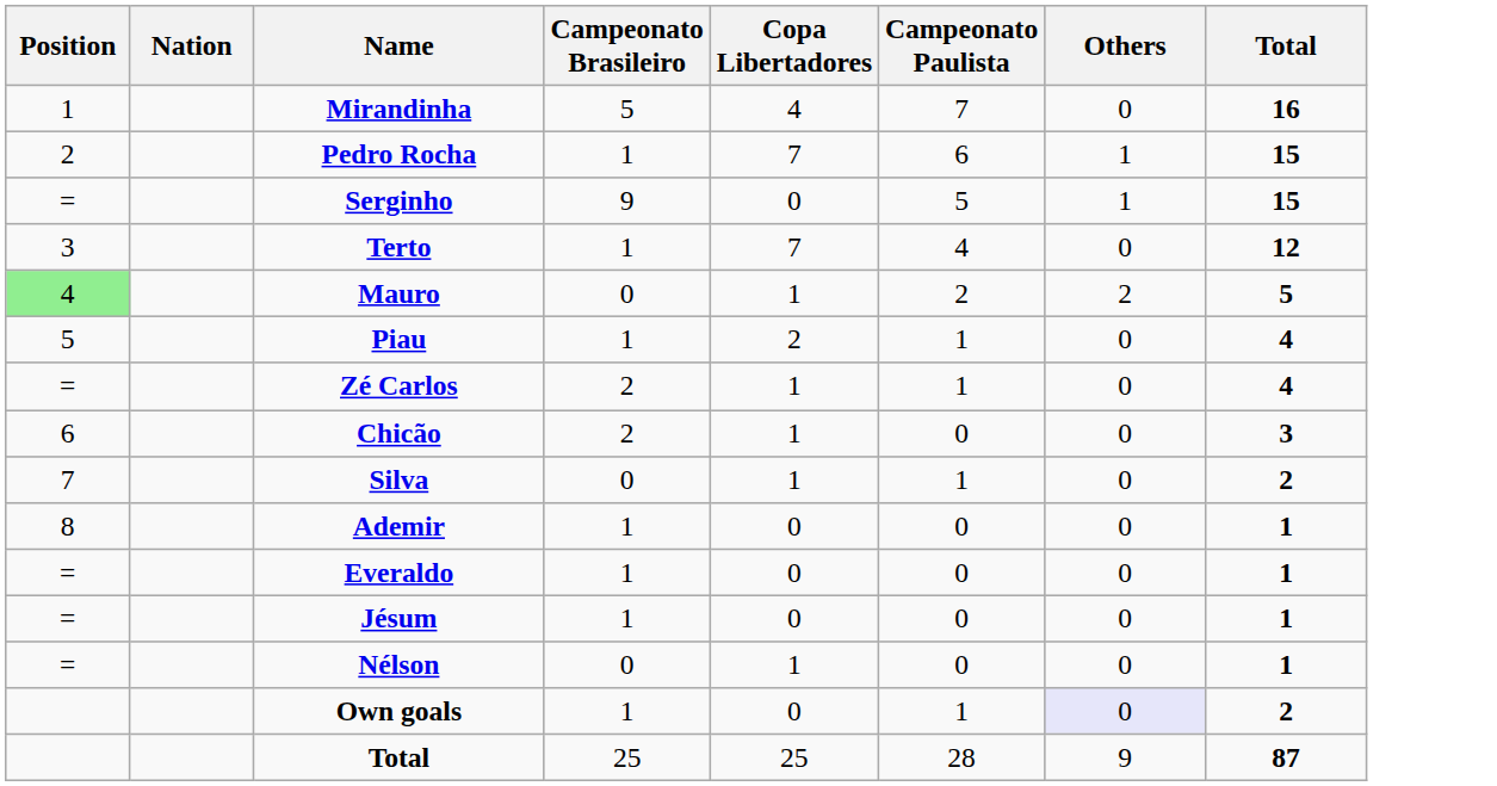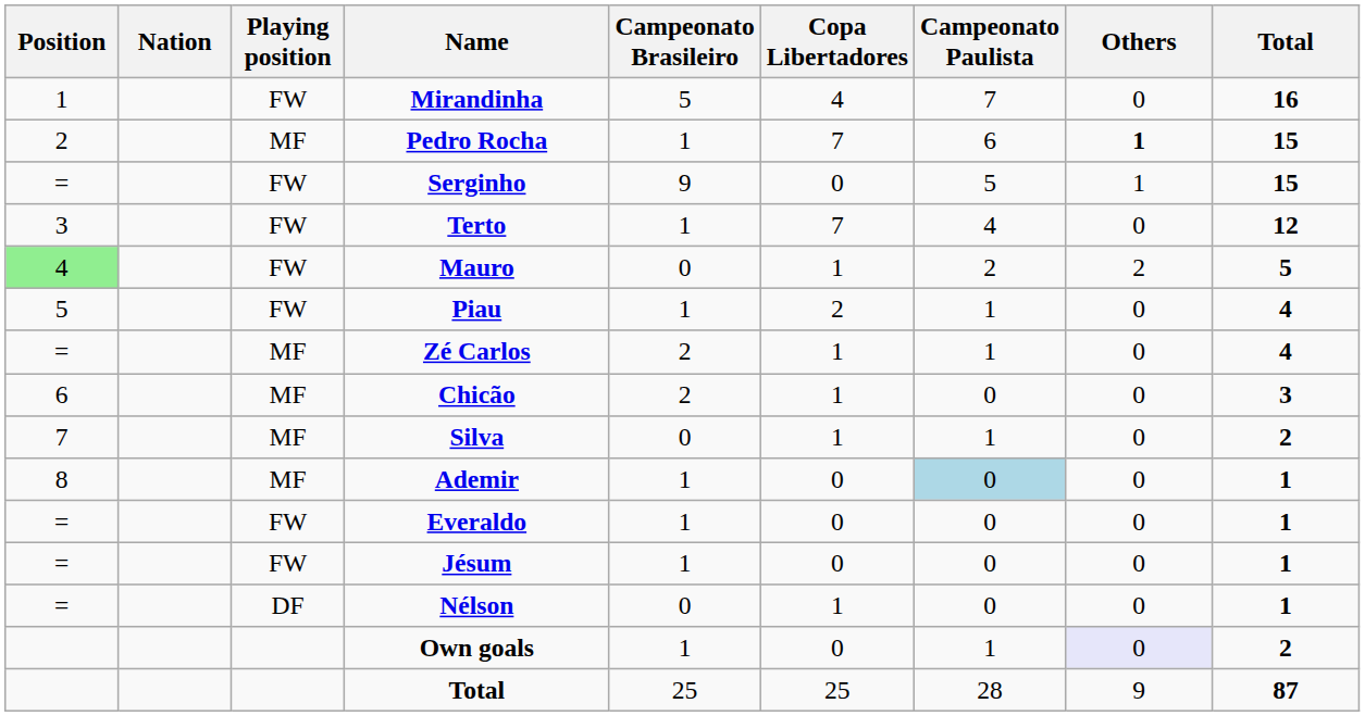+ column: Playing position | FW | MF | FW | FW | FW | FW | MF | MF | MF | MF | FW | FW | DF
Pedro Rocha | Others: normal -> bold
Ademir | Campeonato Paulista: no background -> lightblue background
